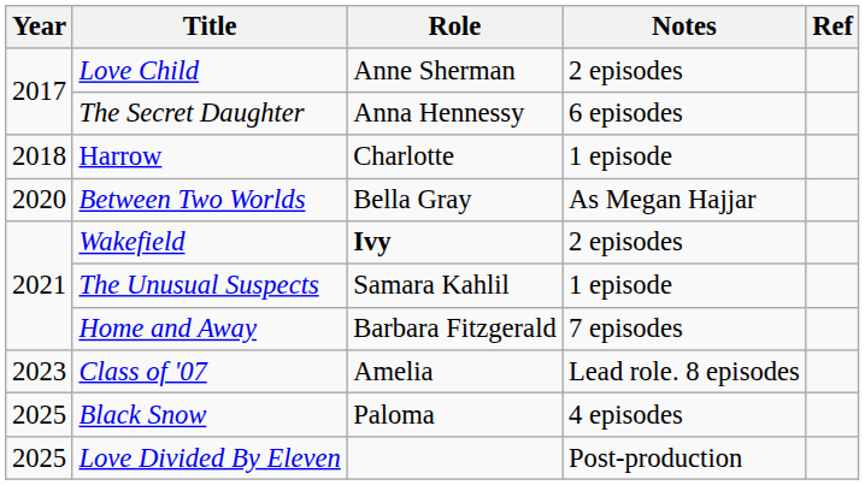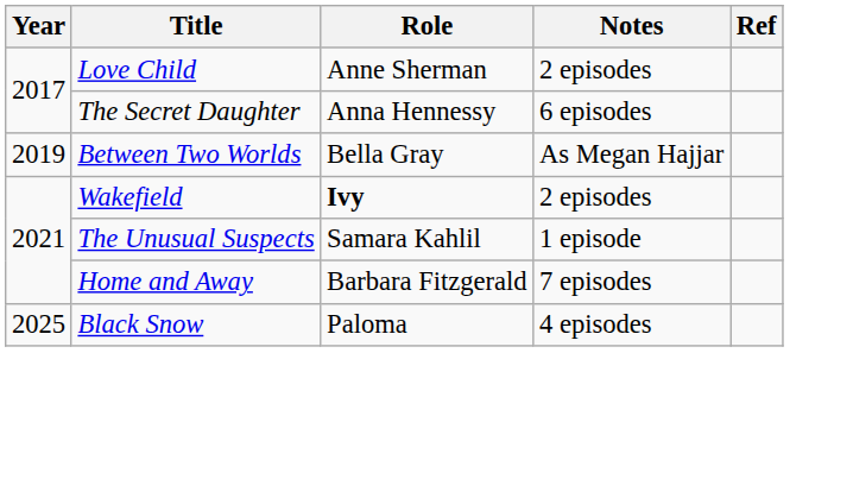- row: 2018 | Harrow | Charlotte | 1 episode
Between Two Worlds | Year: 2020 -> 2019
- row: 2023 | Class of '07 | Amelia | Lead role. 8 episodes
- row: 2025 | Love Divided By Eleven | Post-production
